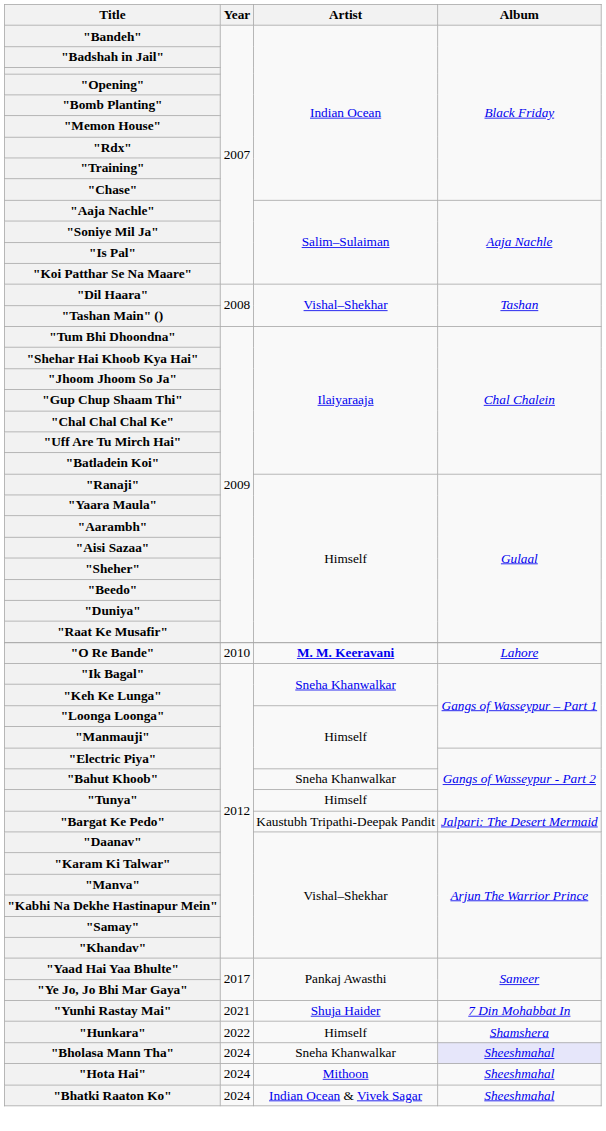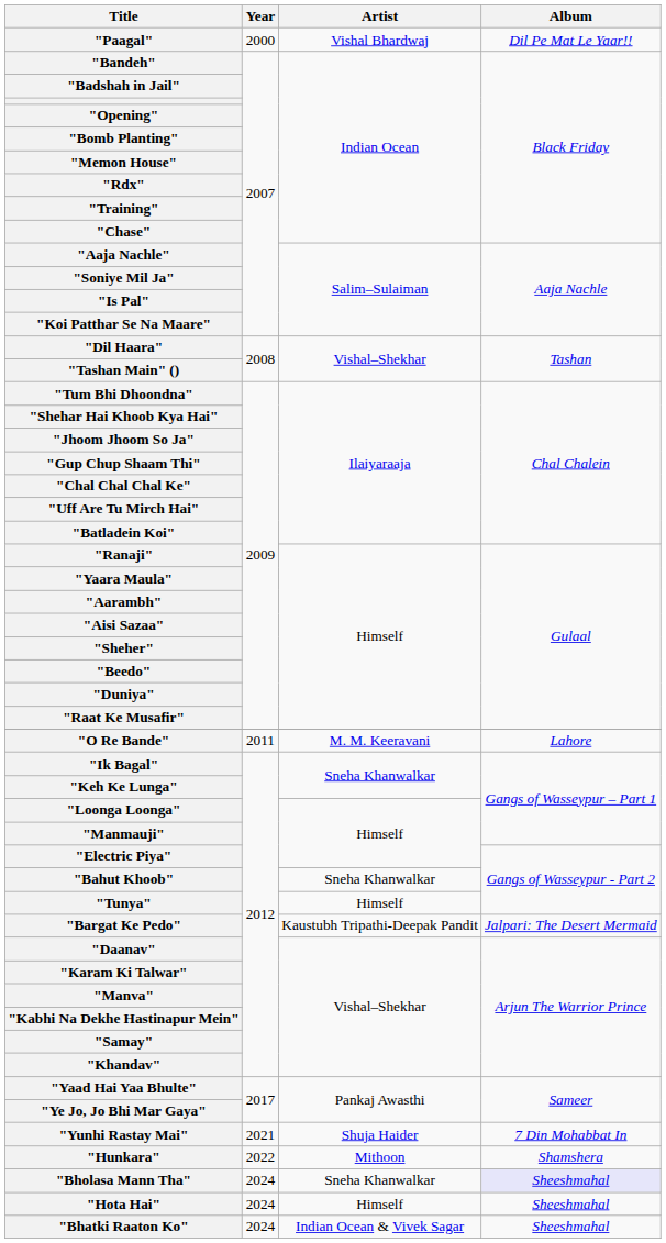+ row: "Paagal" | 2000 | Vishal Bhardwaj | Dil Pe Mat Le Yaar!!
"O Re Bande" | Year: 2010 -> 2011
"O Re Bande" | Artist: bold -> normal
"Hunkara" | Artist: Himself -> Mithoon
"Hota Hai" | Artist: Mithoon -> Himself
